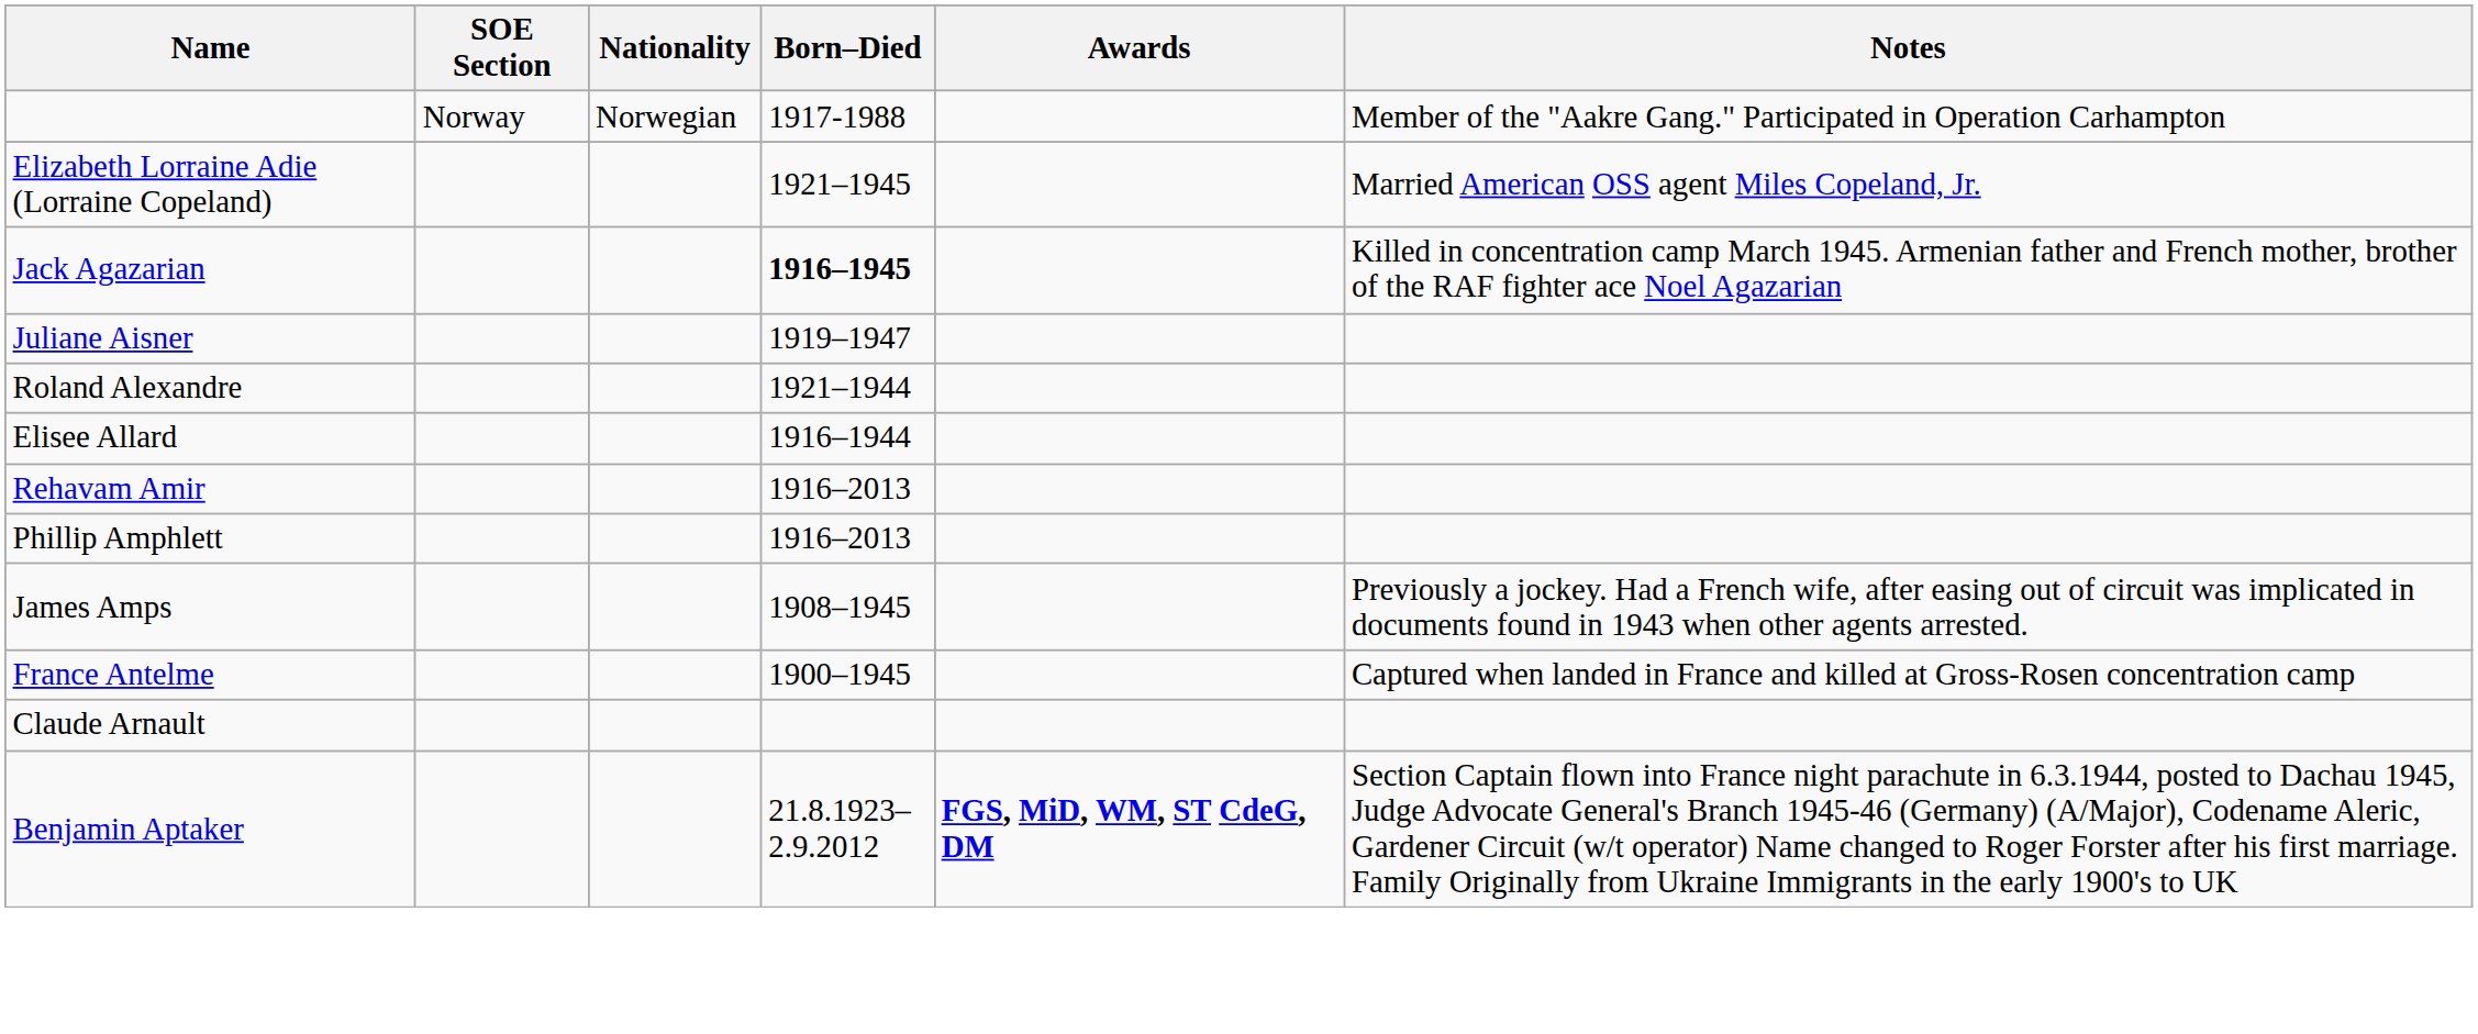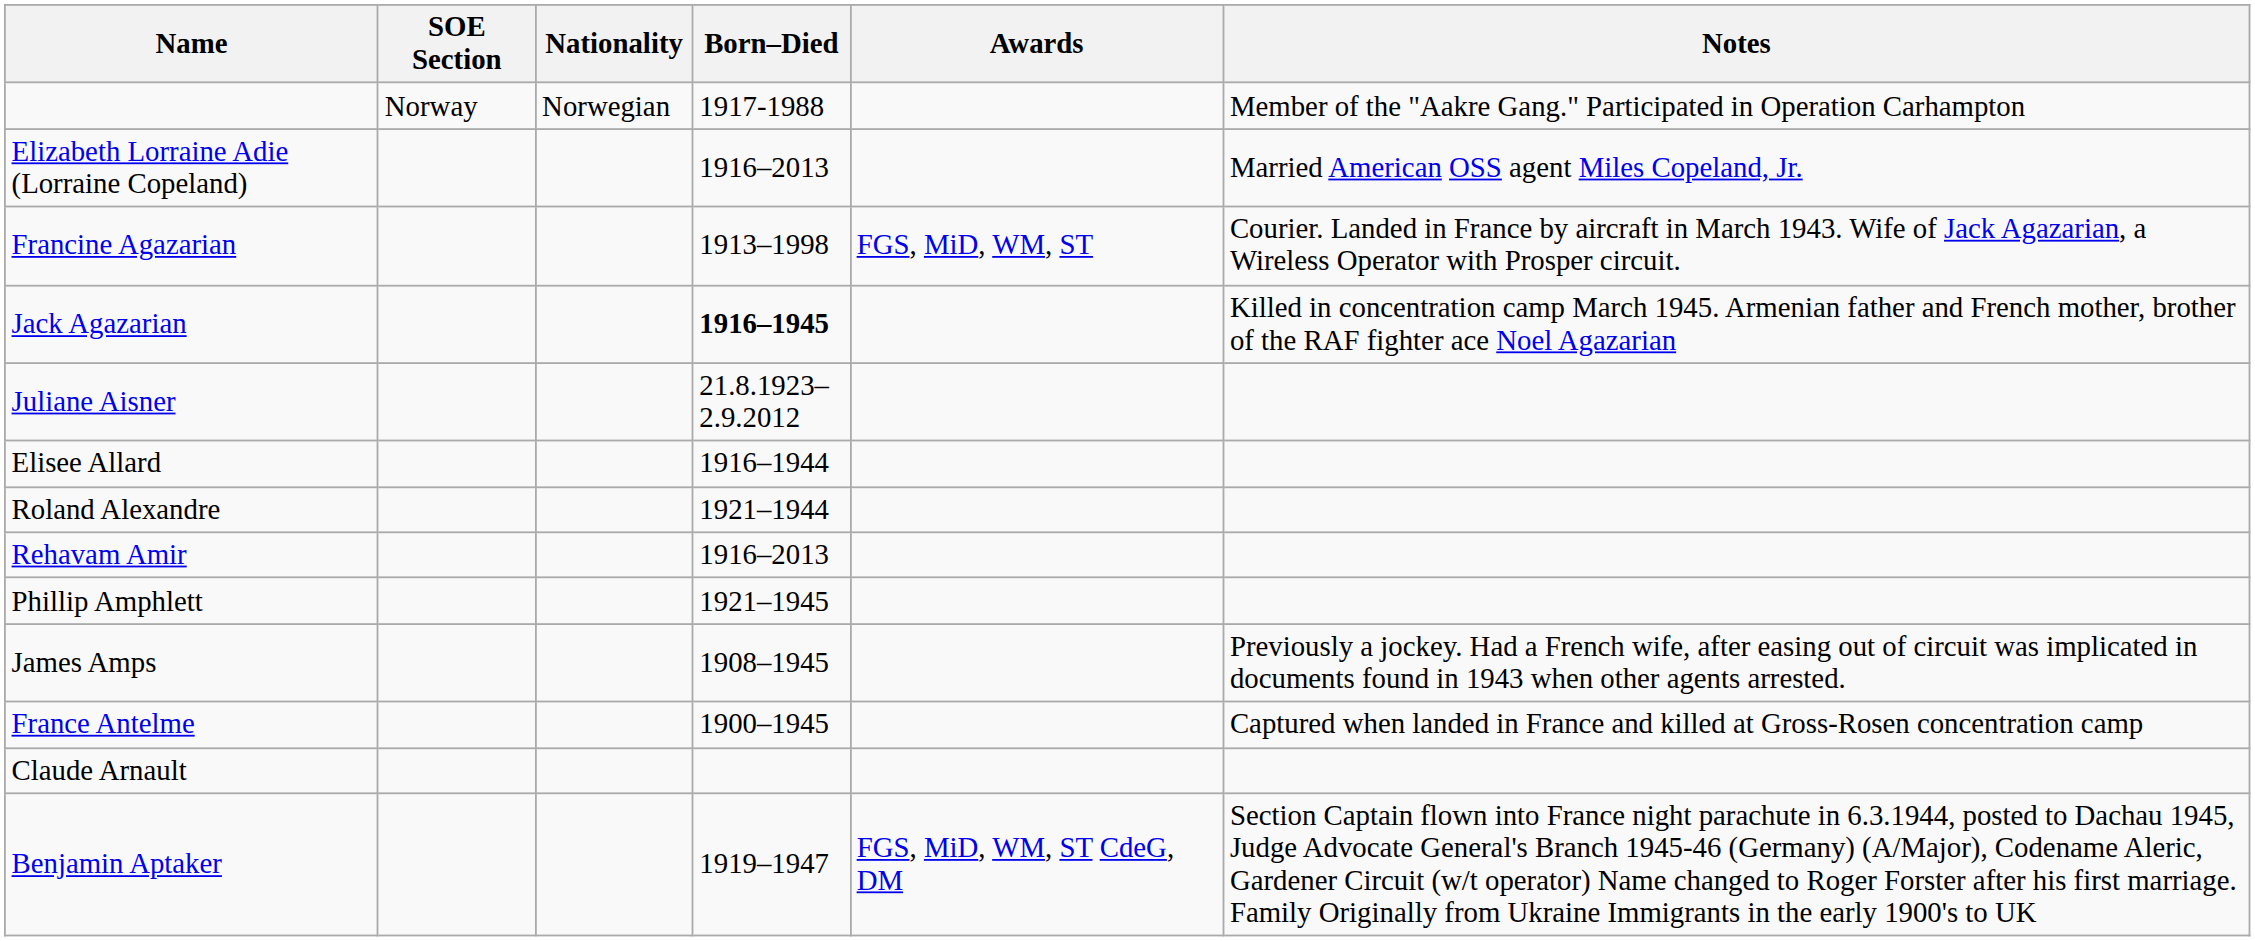Elizabeth Lorraine Adie (Lorraine Copeland) | Born–Died: 1921–1945 -> 1916–2013
+ row: Francine Agazarian | 1913–1998 | FGS, MiD, WM, ST | Courier. Landed in France by aircraft in March 1943. Wife of Jack Agazarian, a Wireless Operator with Prosper circuit.
Juliane Aisner | Born–Died: 1919–1947 -> 21.8.1923–2.9.2012
rows swapped: Roland Alexandre <-> Elisee Allard
Phillip Amphlett | Born–Died: 1916–2013 -> 1921–1945
Benjamin Aptaker | Born–Died: 21.8.1923–2.9.2012 -> 1919–1947
Benjamin Aptaker | Awards: bold -> normal
